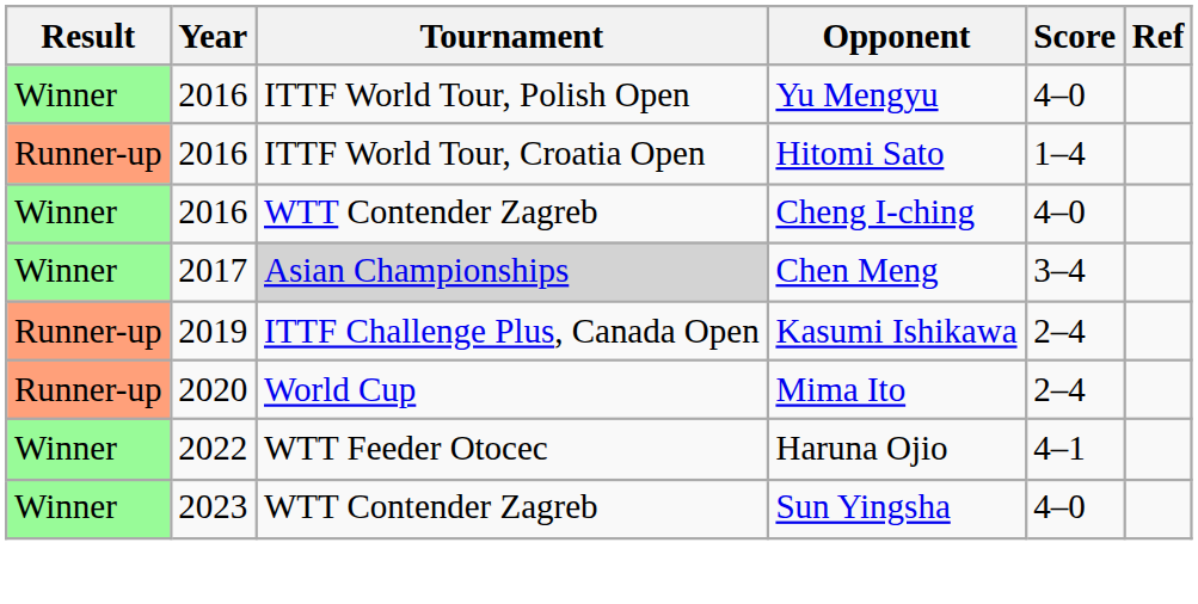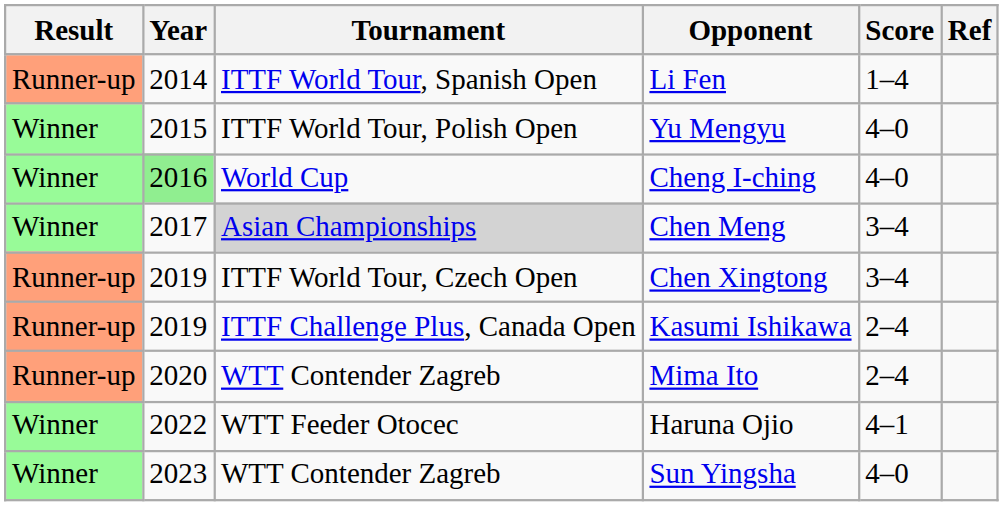+ row: Runner-up | 2014 | ITTF World Tour, Spanish Open | Li Fen | 1–4
Yu Mengyu | Year: 2016 -> 2015
- row: Runner-up | 2016 | ITTF World Tour, Croatia Open | Hitomi Sato | 1–4
Cheng I-ching | Year: no background -> lightgreen background
Cheng I-ching | Tournament: WTT Contender Zagreb -> World Cup
+ row: Runner-up | 2019 | ITTF World Tour, Czech Open | Chen Xingtong | 3–4
Mima Ito | Tournament: World Cup -> WTT Contender Zagreb
